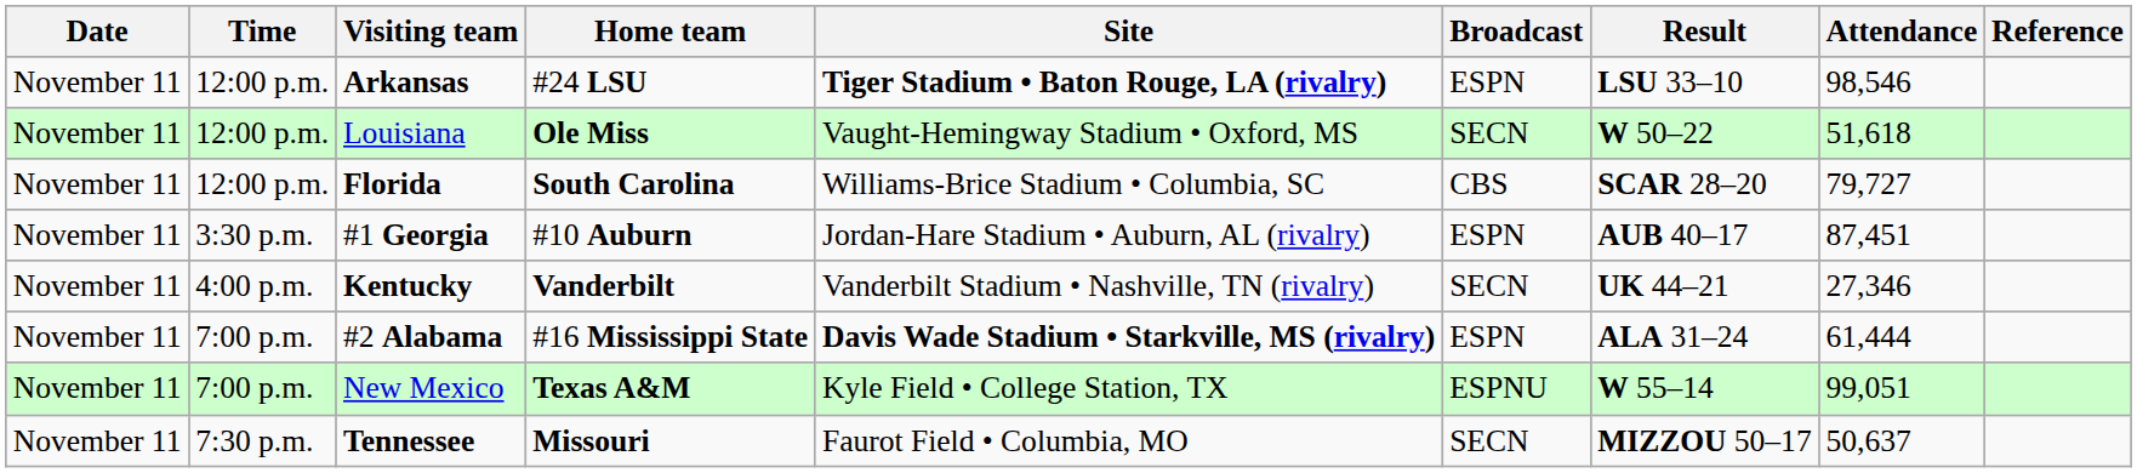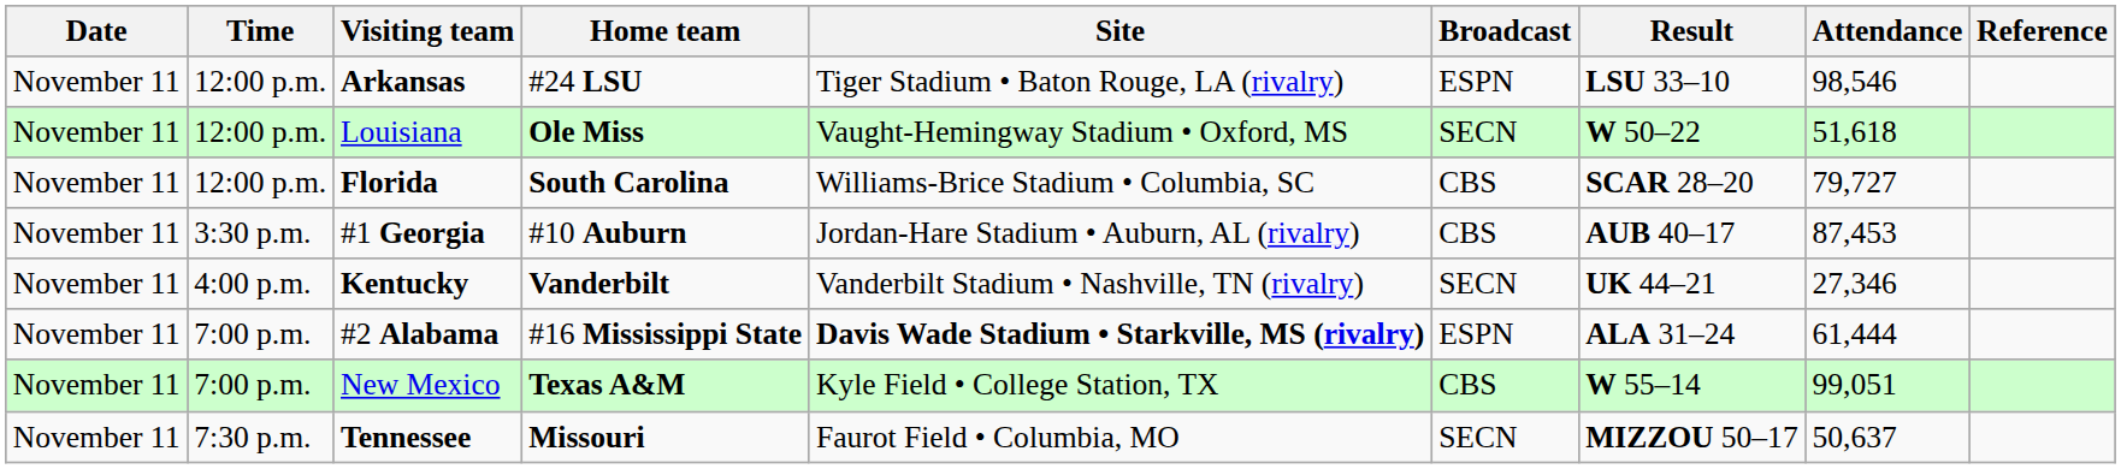Arkansas | Site: bold -> normal
#1 Georgia | Broadcast: ESPN -> CBS
#1 Georgia | Attendance: 87,451 -> 87,453
New Mexico | Broadcast: ESPNU -> CBS
